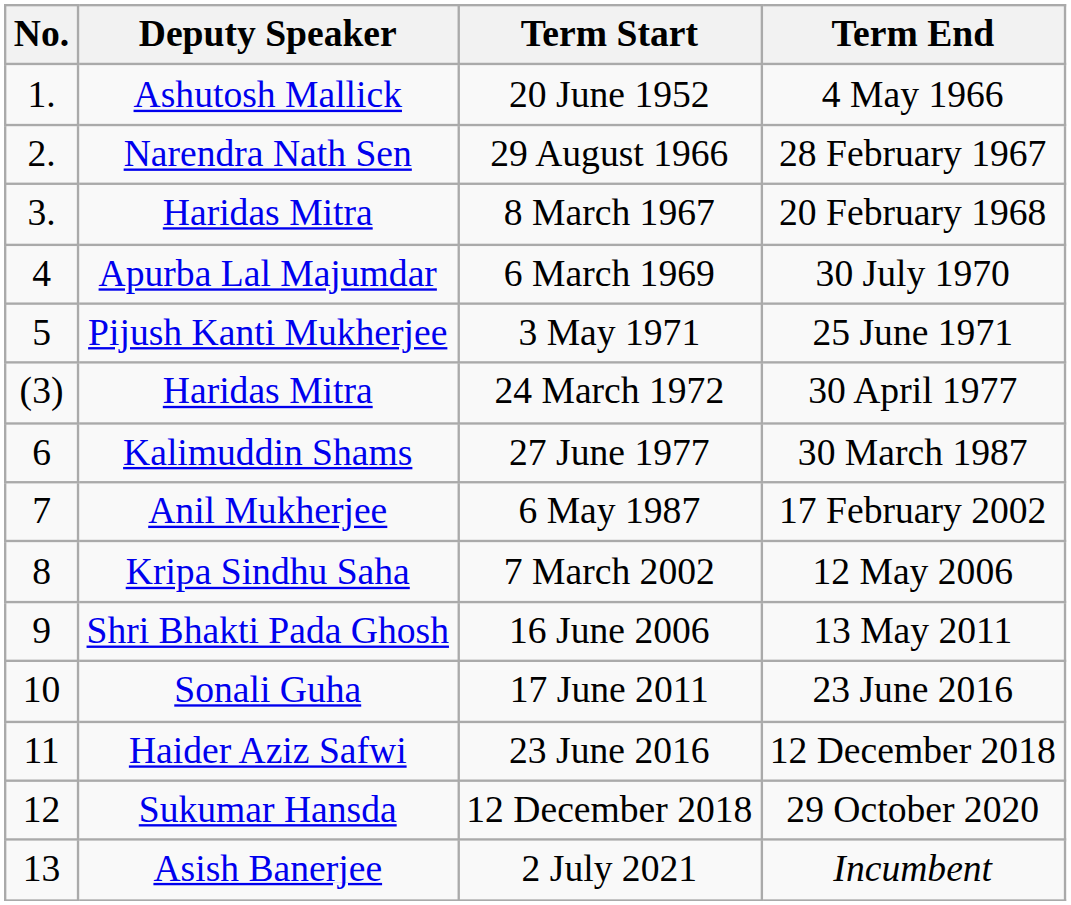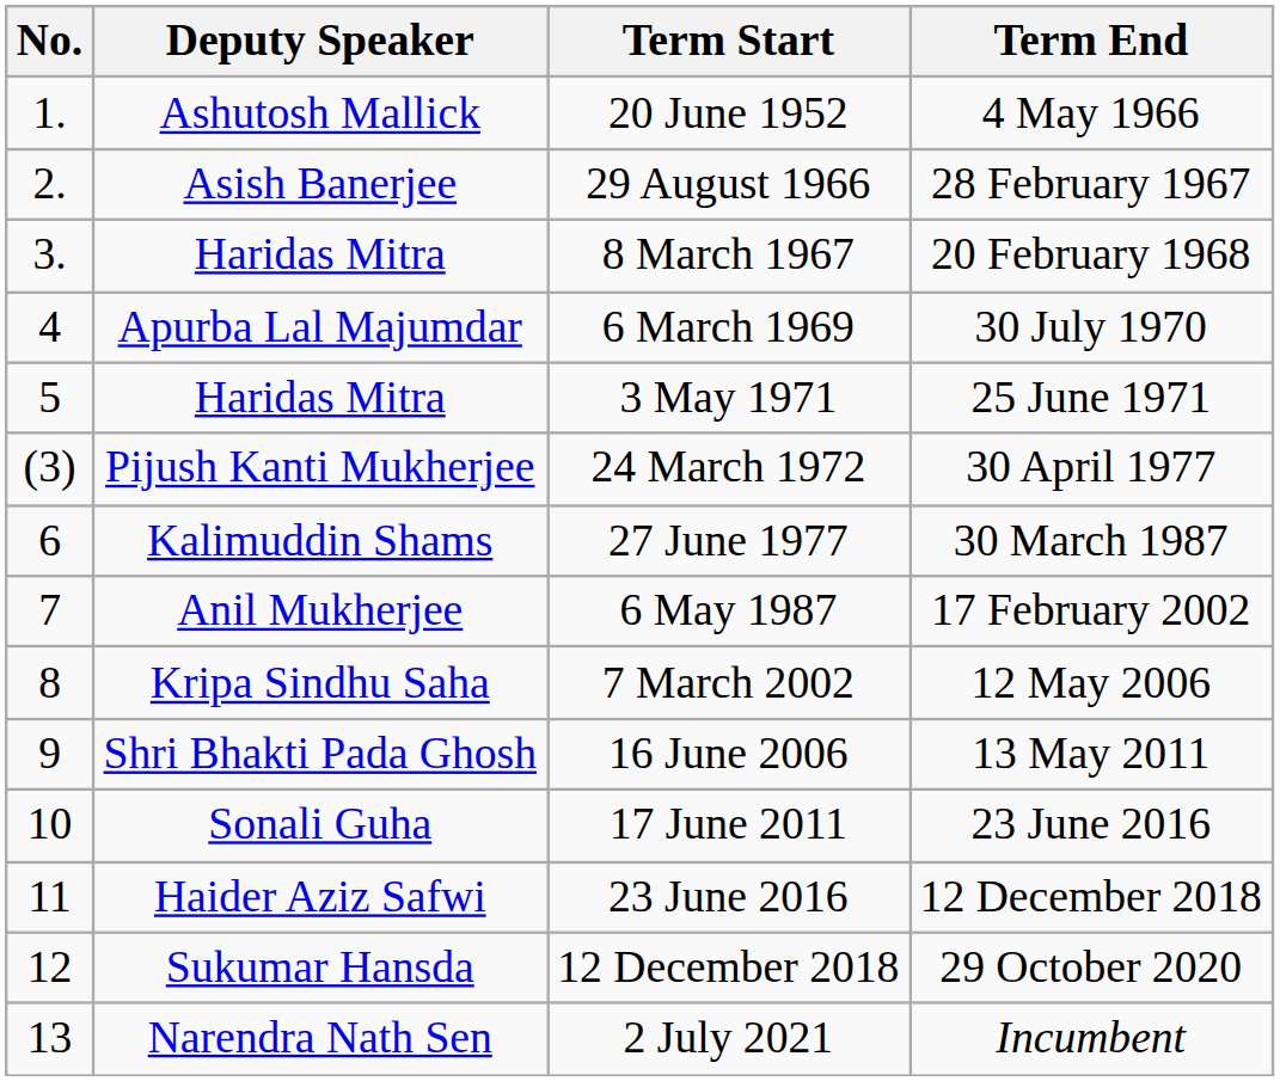29 August 1966 | Deputy Speaker: Narendra Nath Sen -> Asish Banerjee
3 May 1971 | Deputy Speaker: Pijush Kanti Mukherjee -> Haridas Mitra
24 March 1972 | Deputy Speaker: Haridas Mitra -> Pijush Kanti Mukherjee
2 July 2021 | Deputy Speaker: Asish Banerjee -> Narendra Nath Sen
